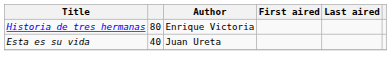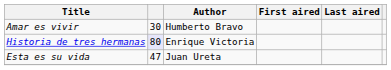+ row: Amar es vivir | 30 | Humberto Bravo
Historia de tres hermanas | column 2: no background -> lavender background
Esta es su vida | column 2: 40 -> 47
